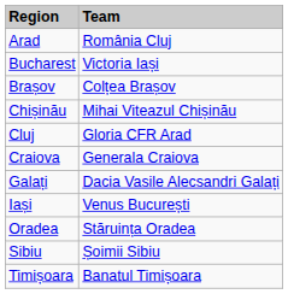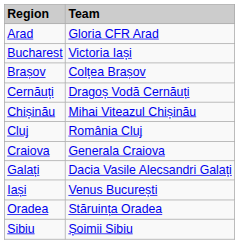Arad | column 2: România Cluj -> Gloria CFR Arad
+ row: Cernăuți | Dragoș Vodă Cernăuți
Cluj | column 2: Gloria CFR Arad -> România Cluj
- row: Timișoara | Banatul Timișoara
